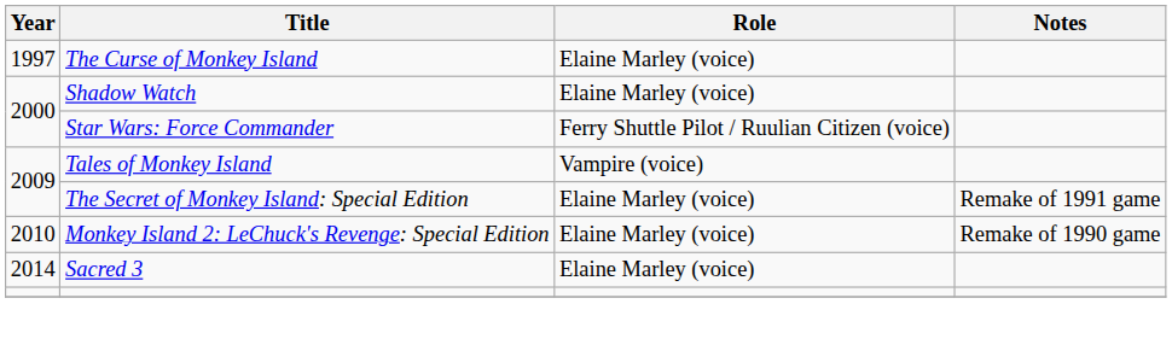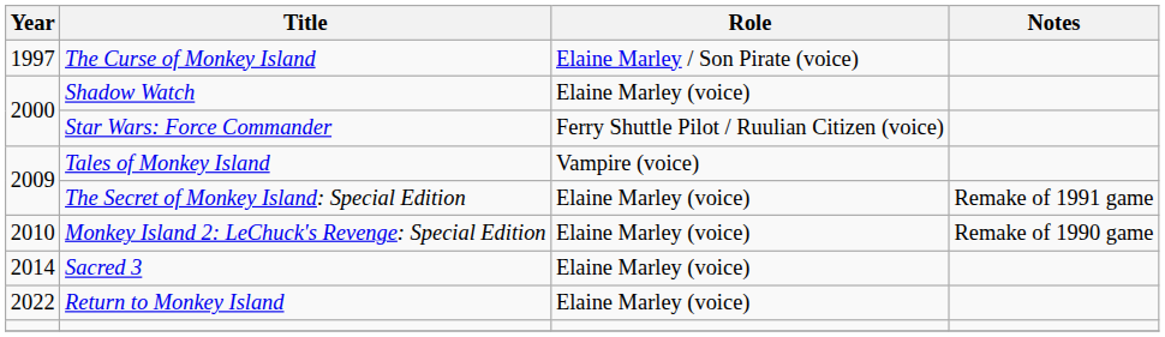The Curse of Monkey Island | Role: Elaine Marley (voice) -> Elaine Marley / Son Pirate (voice)
+ row: 2022 | Return to Monkey Island | Elaine Marley (voice)
